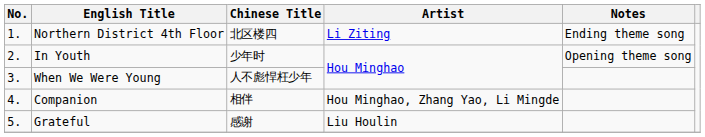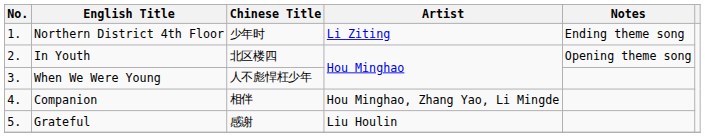Northern District 4th Floor | Chinese Title: 北区楼四 -> 少年时
In Youth | Chinese Title: 少年时 -> 北区楼四
